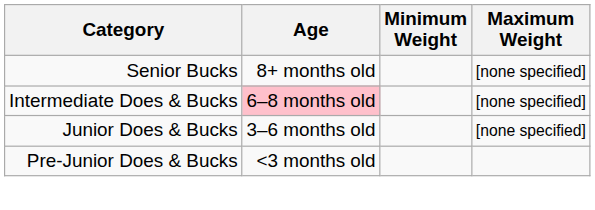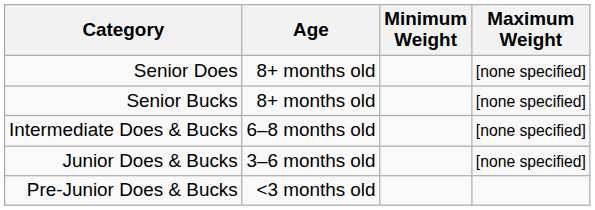+ row: Senior Does | 8+ months old | [none specified]
Intermediate Does & Bucks | Age: pink background -> no background
